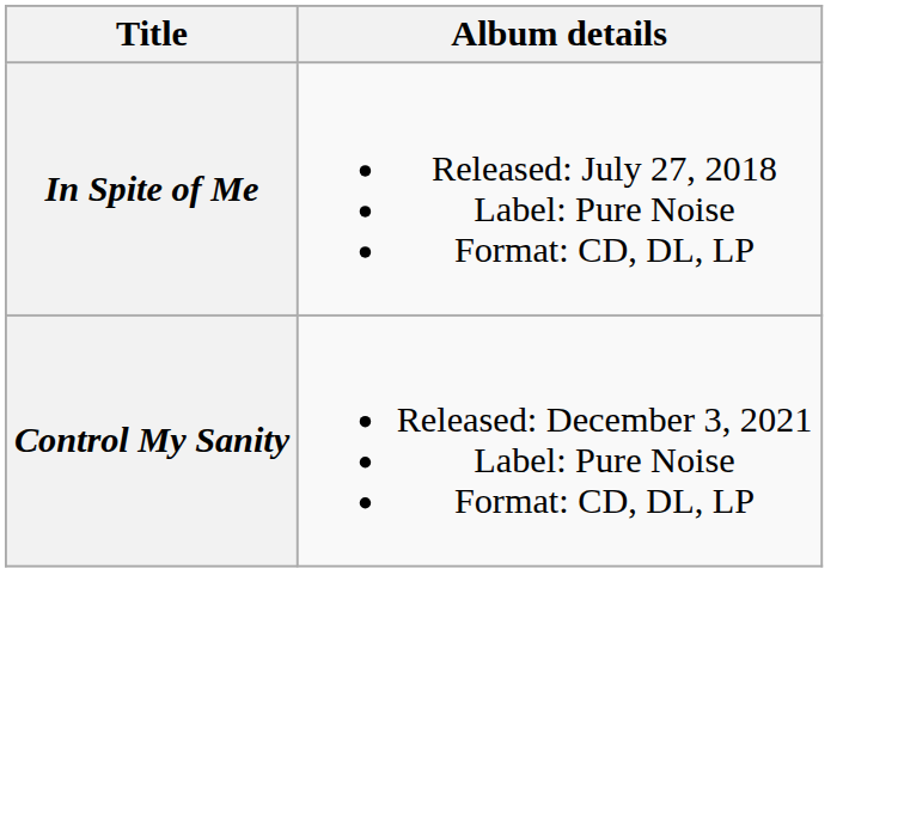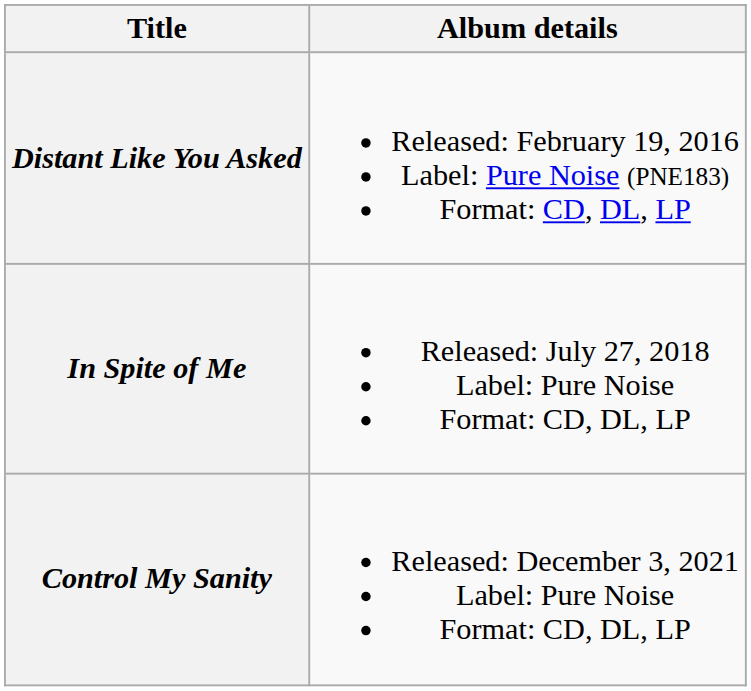+ row: Distant Like You Asked | Released: February 19, 2016 Label: Pure Noise (PNE183) Format: CD, DL, LP
